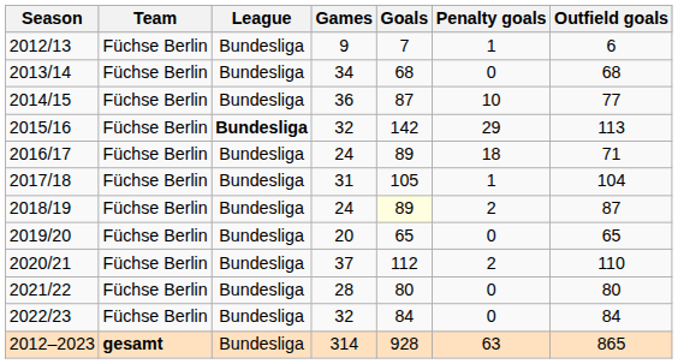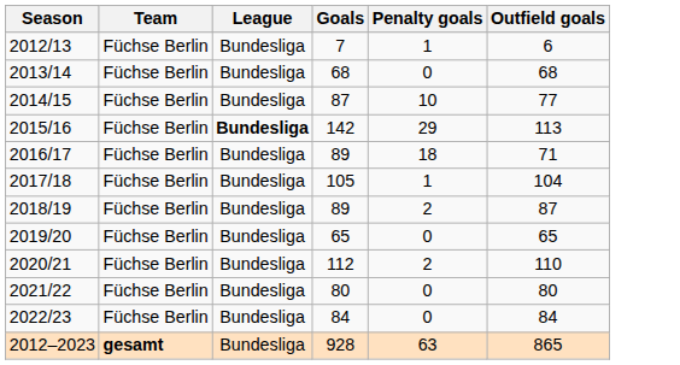- column: Games | 9 | 34 | 36 | 32 | 24 | 31 | 24 | 20 | 37 | 28 | 32 | 314
2018/19 | Goals: lightyellow background -> no background
